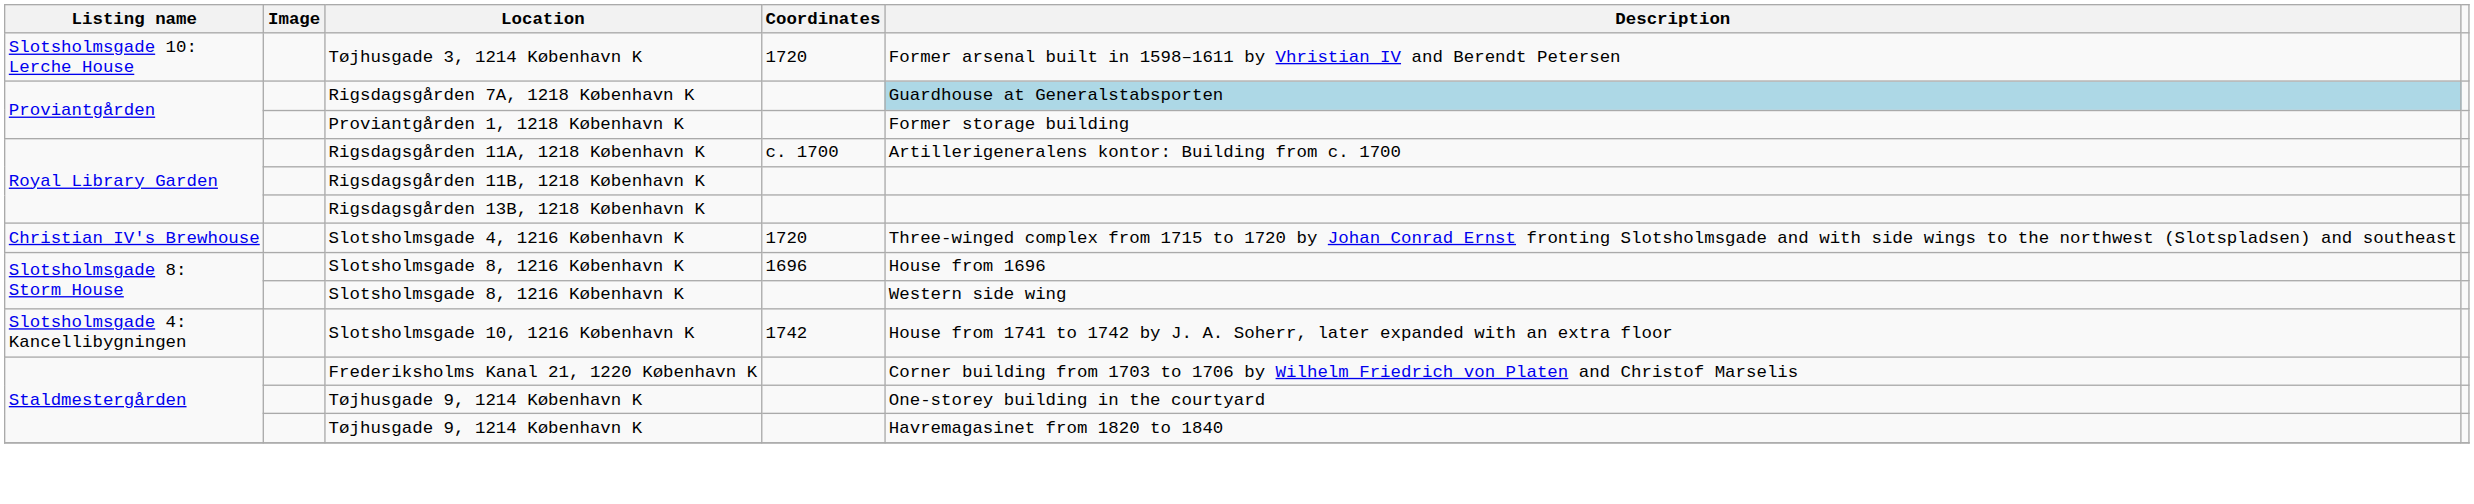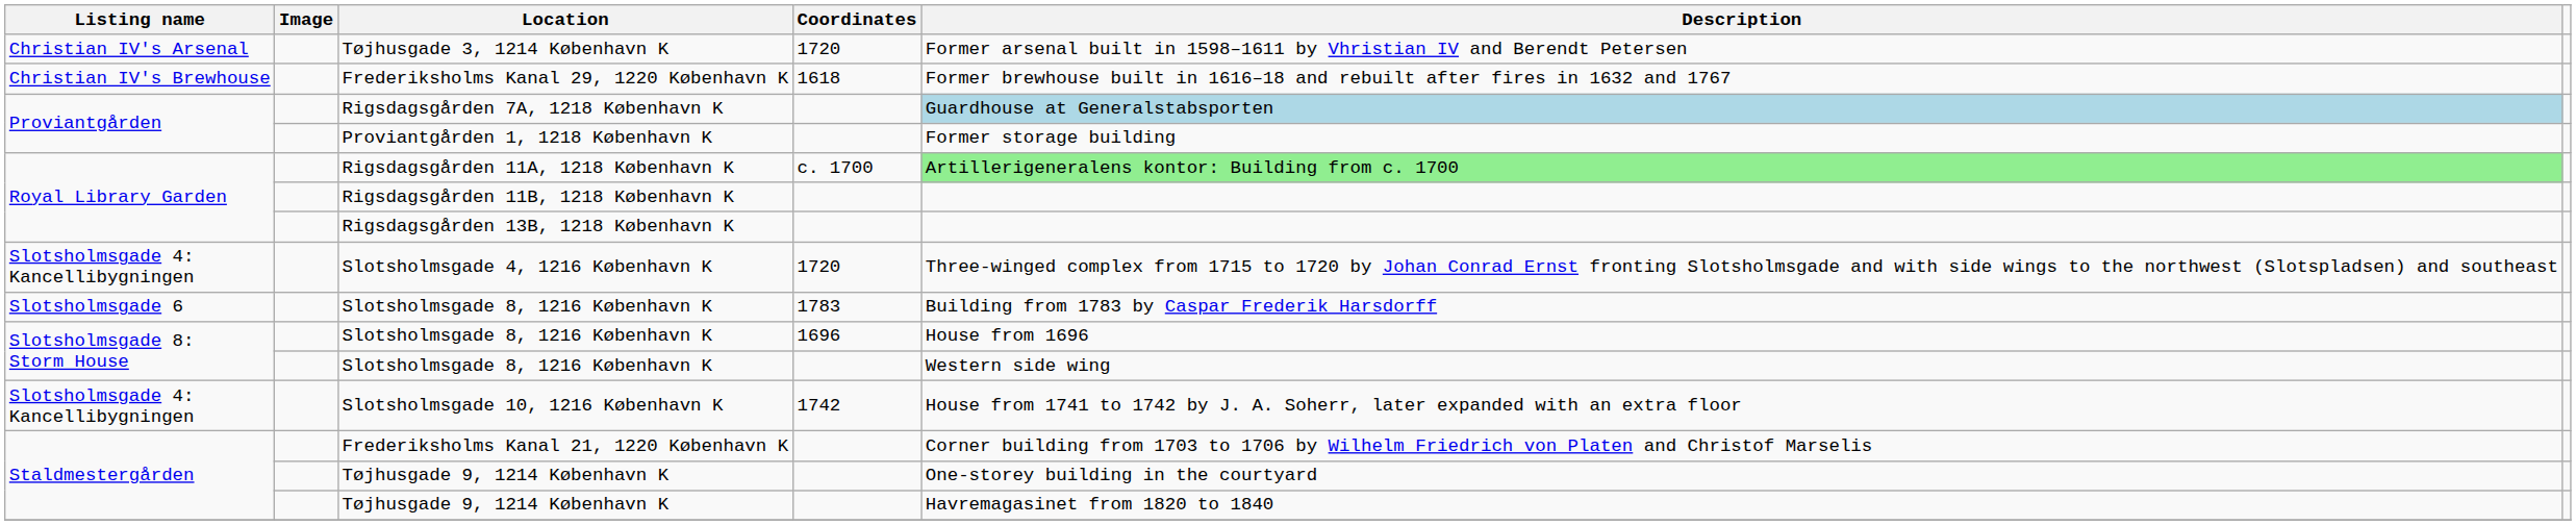Tøjhusgade 3, 1214 København K | Listing name: Slotsholmsgade 10: Lerche House -> Christian IV's Arsenal
+ row: Christian IV's Brewhouse | Frederiksholms Kanal 29, 1220 København K | 1618 | Former brewhouse built in 1616–18 and rebuilt after fires in 1632 and 1767
Rigsdagsgården 11A, 1218 København K | Description: no background -> lightgreen background
Slotsholmsgade 4, 1216 København K | Listing name: Christian IV's Brewhouse -> Slotsholmsgade 4: Kancellibygningen
+ row: Slotsholmsgade 6 | Slotsholmsgade 8, 1216 København K | 1783 | Building from 1783 by Caspar Frederik Harsdorff
